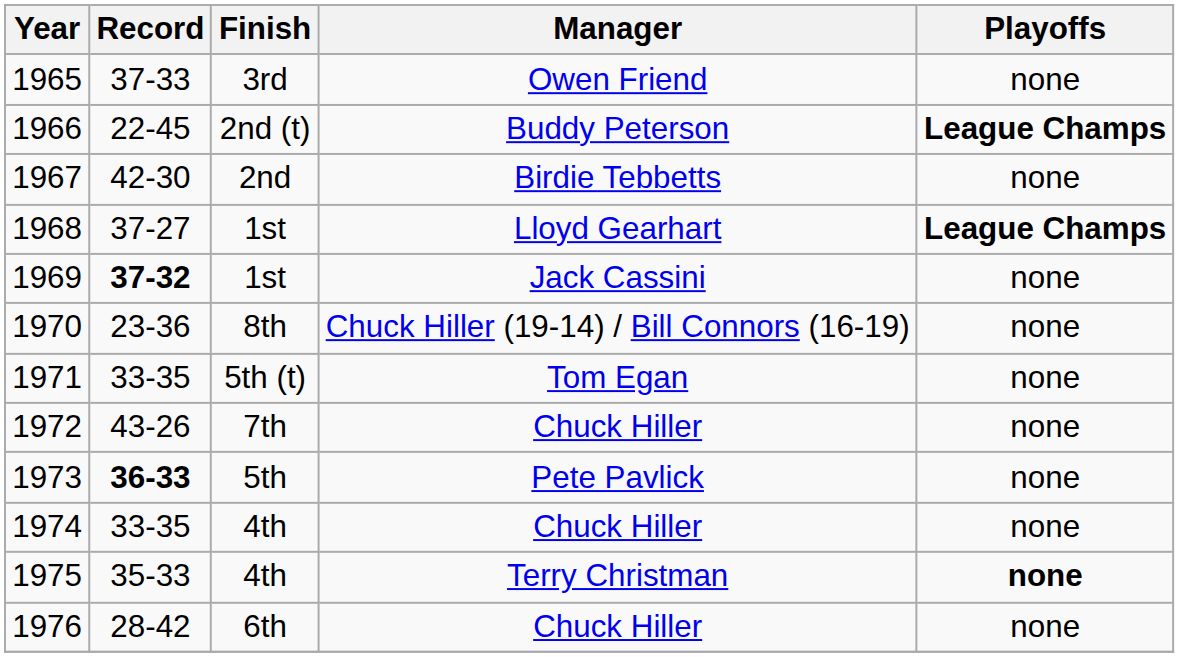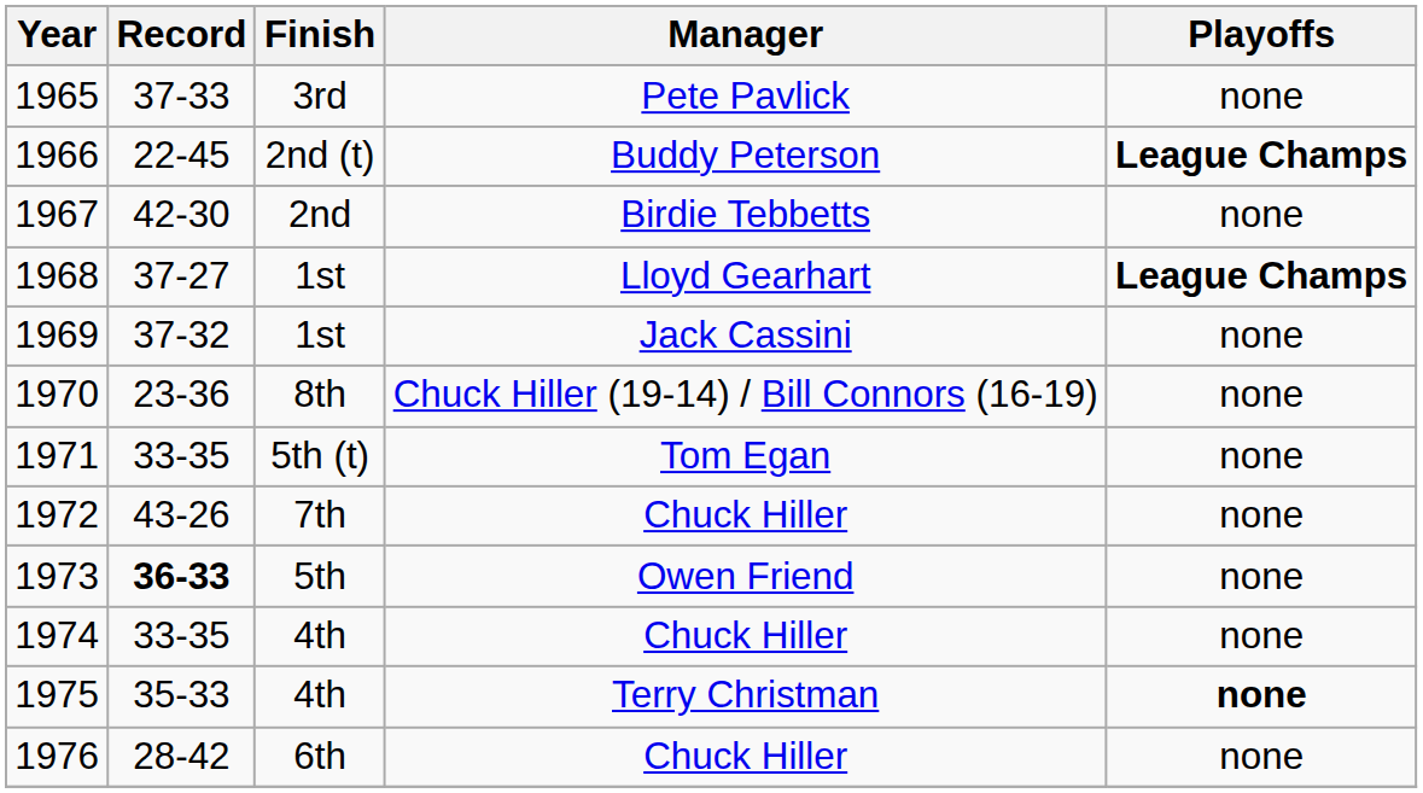1965 | Manager: Owen Friend -> Pete Pavlick
1969 | Record: bold -> normal
1973 | Manager: Pete Pavlick -> Owen Friend
